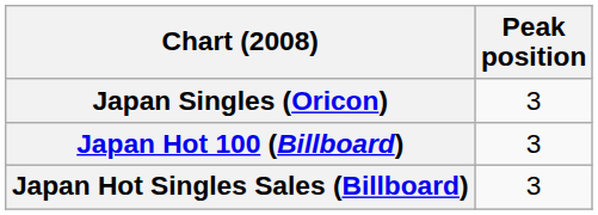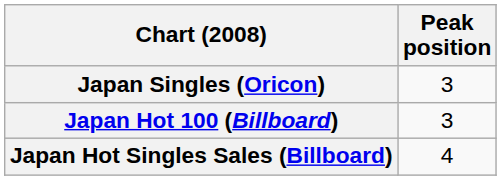Japan Hot Singles Sales (Billboard) | Peak position: 3 -> 4
